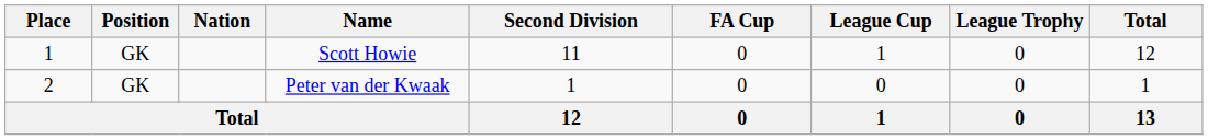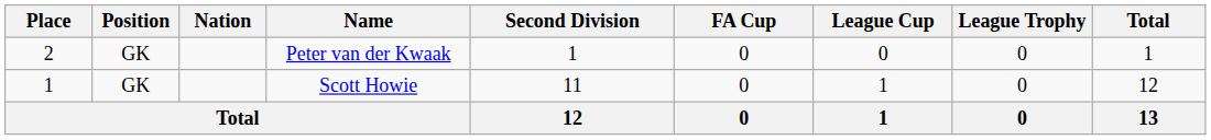rows swapped: Scott Howie <-> Peter van der Kwaak
